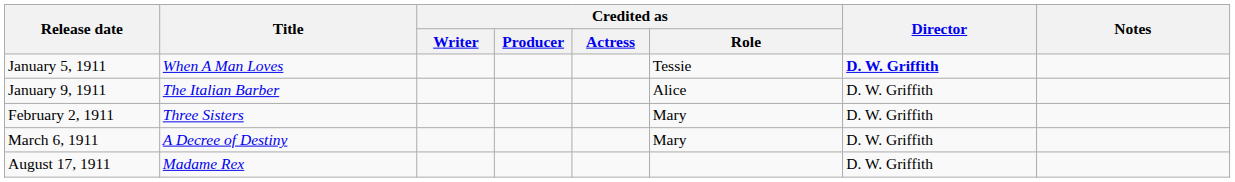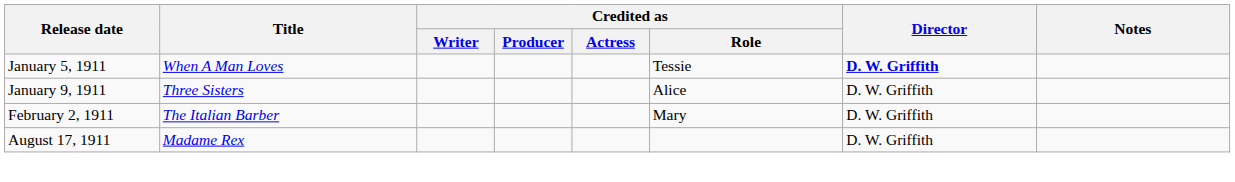January 9, 1911 | Title: The Italian Barber -> Three Sisters
February 2, 1911 | Title: Three Sisters -> The Italian Barber
- row: March 6, 1911 | A Decree of Destiny | Mary | D. W. Griffith
